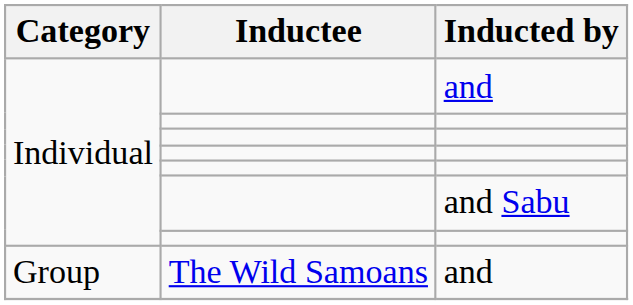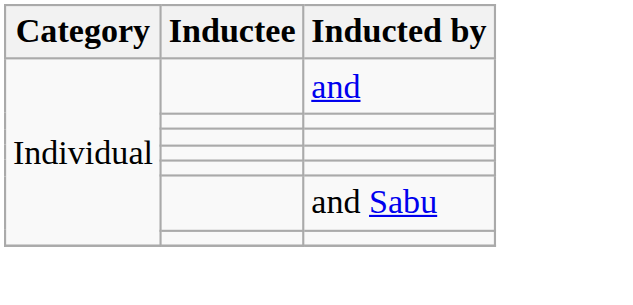- row: Group | The Wild Samoans | and
